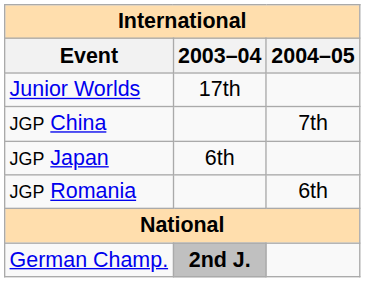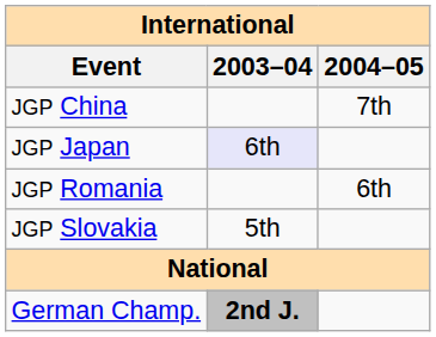- row: Junior Worlds | 17th
JGP Japan | 2003–04: no background -> lavender background
+ row: JGP Slovakia | 5th
